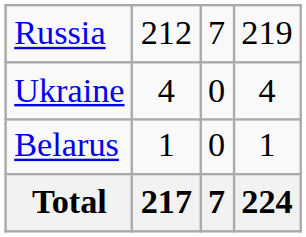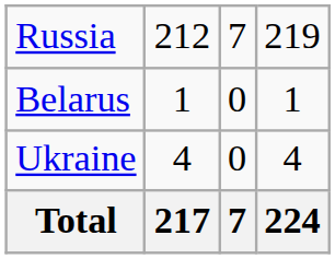rows swapped: Ukraine <-> Belarus
